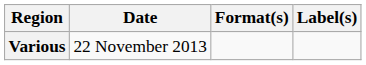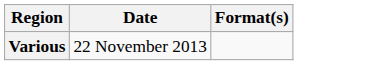- column: Label(s)
